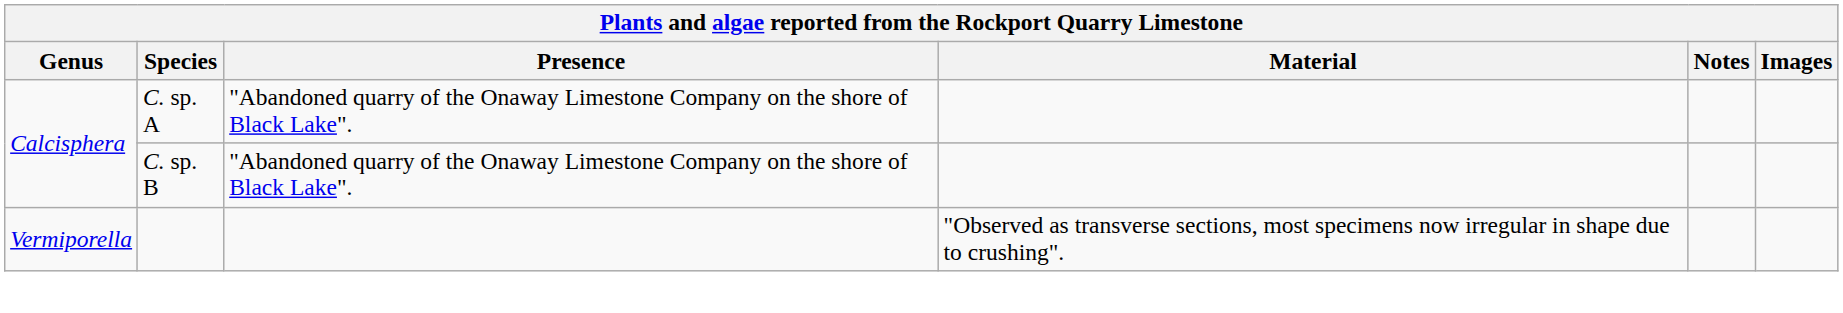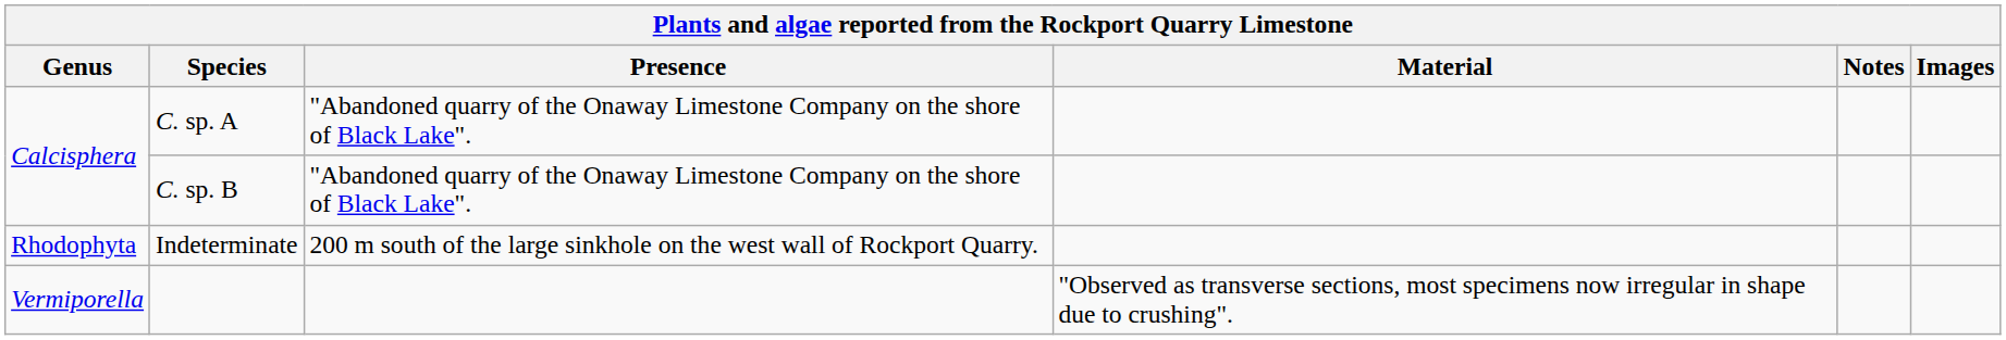+ row: Rhodophyta | Indeterminate | 200 m south of the large sinkhole on the west wall of Rockport Quarry.
